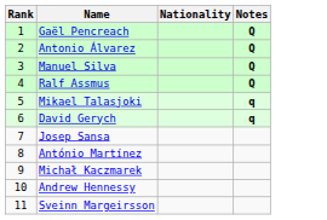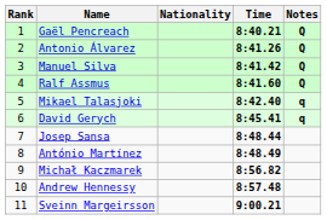+ column: Time | 8:40.21 | 8:41.26 | 8:41.42 | 8:41.60 | 8:42.40 | 8:45.41 | 8:48.44 | 8:48.49 | 8:56.82 | 8:57.48 | 9:00.21
